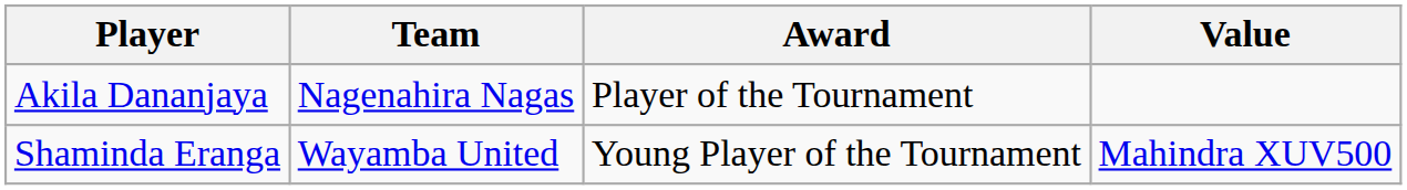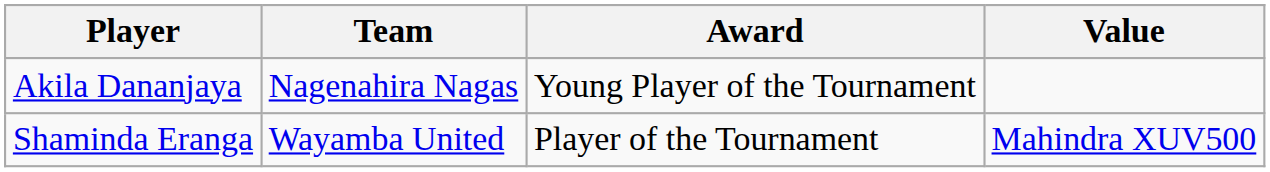Akila Dananjaya | Award: Player of the Tournament -> Young Player of the Tournament
Shaminda Eranga | Award: Young Player of the Tournament -> Player of the Tournament
